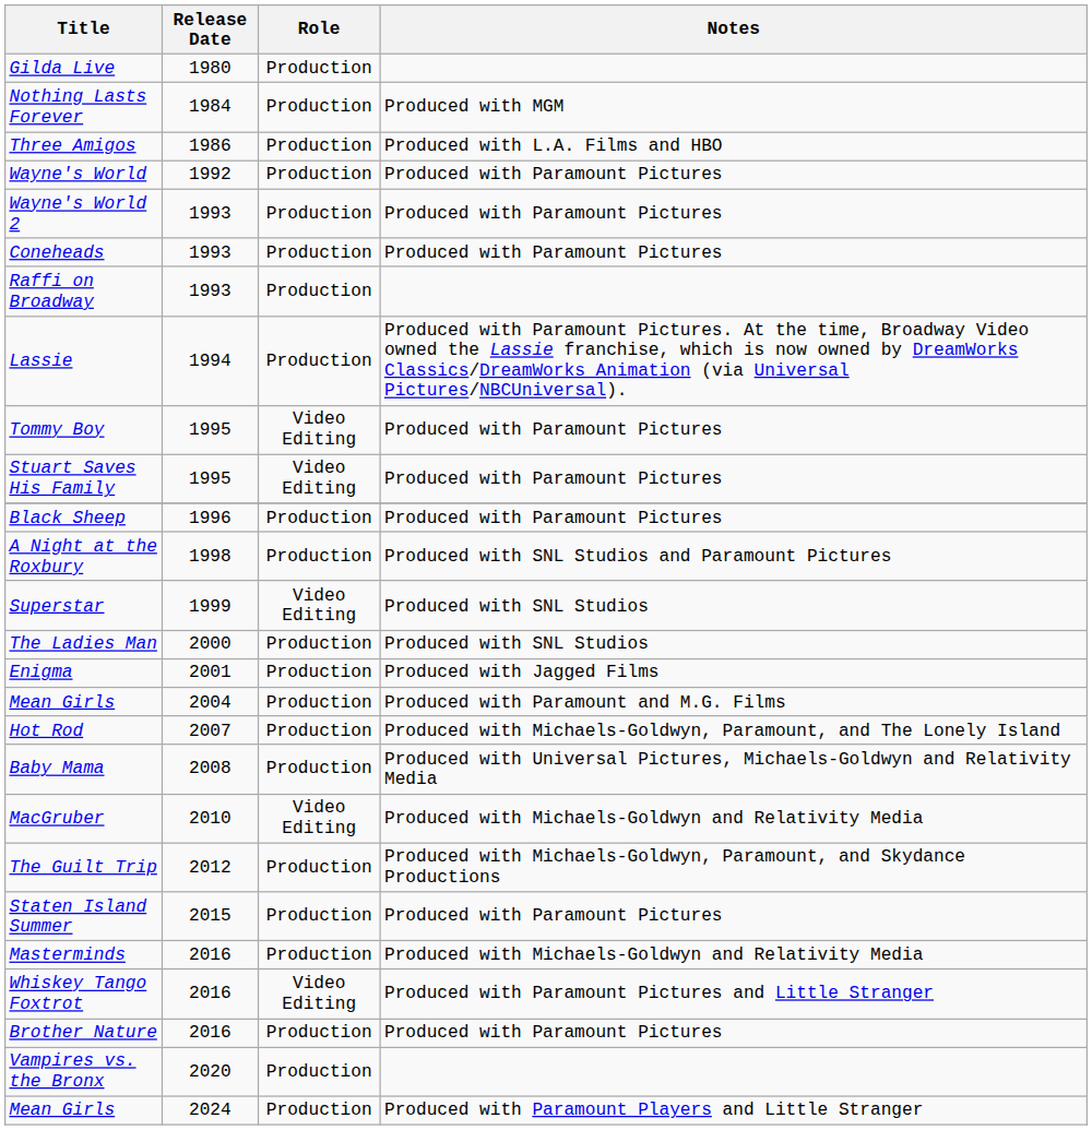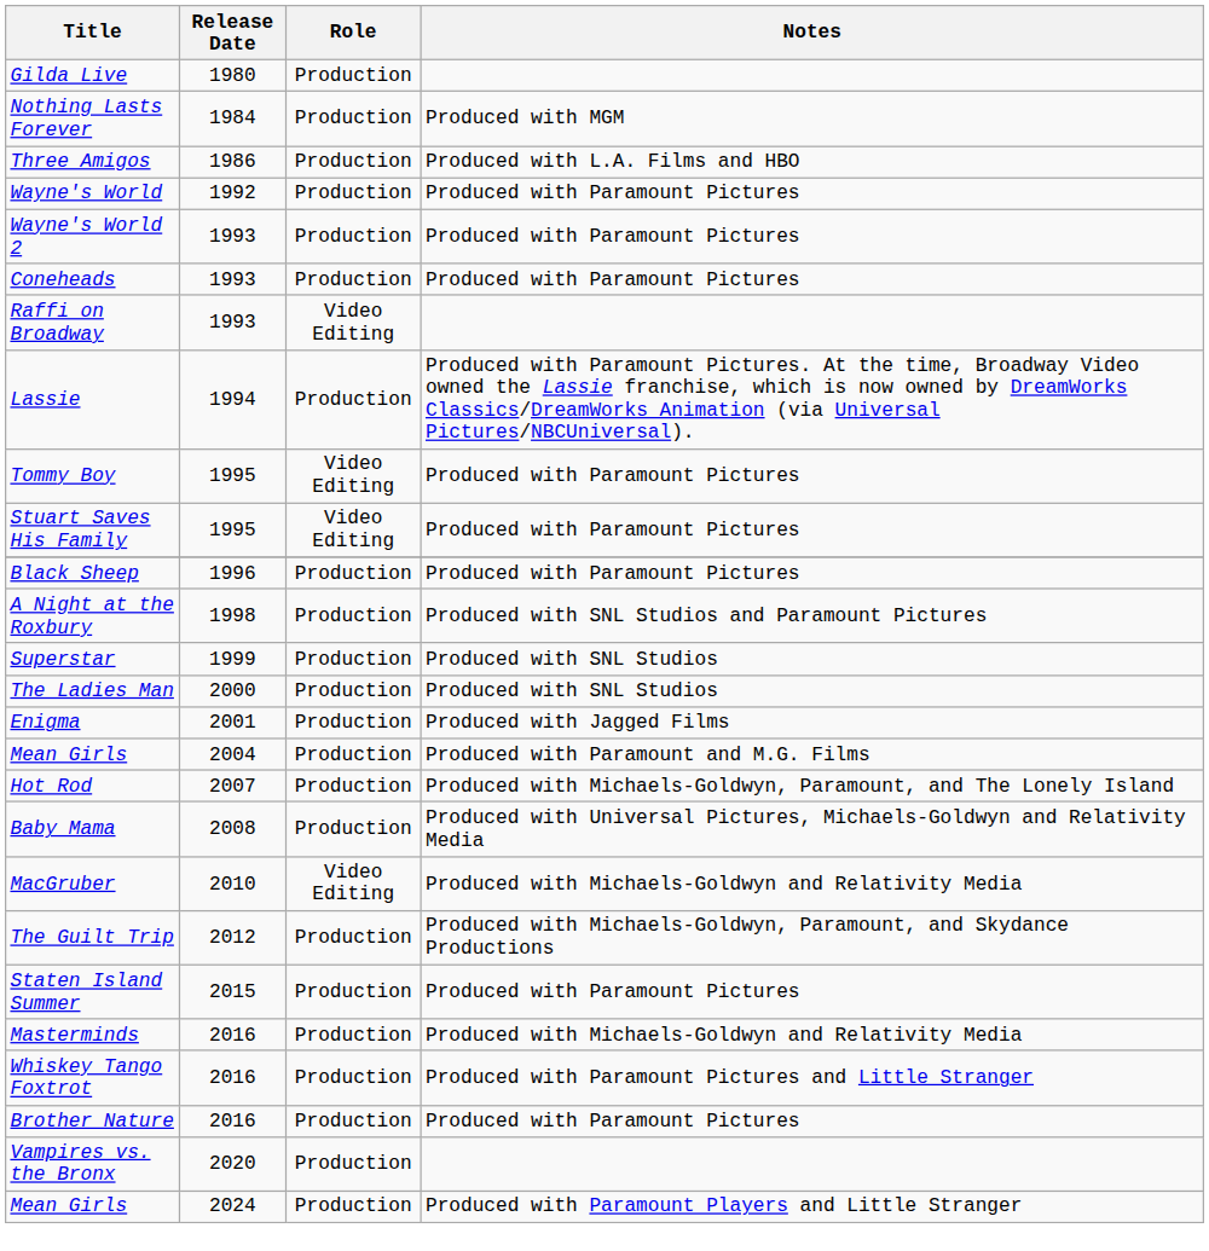Raffi on Broadway | Role: Production -> Video Editing
Superstar | Role: Video Editing -> Production
Whiskey Tango Foxtrot | Role: Video Editing -> Production
